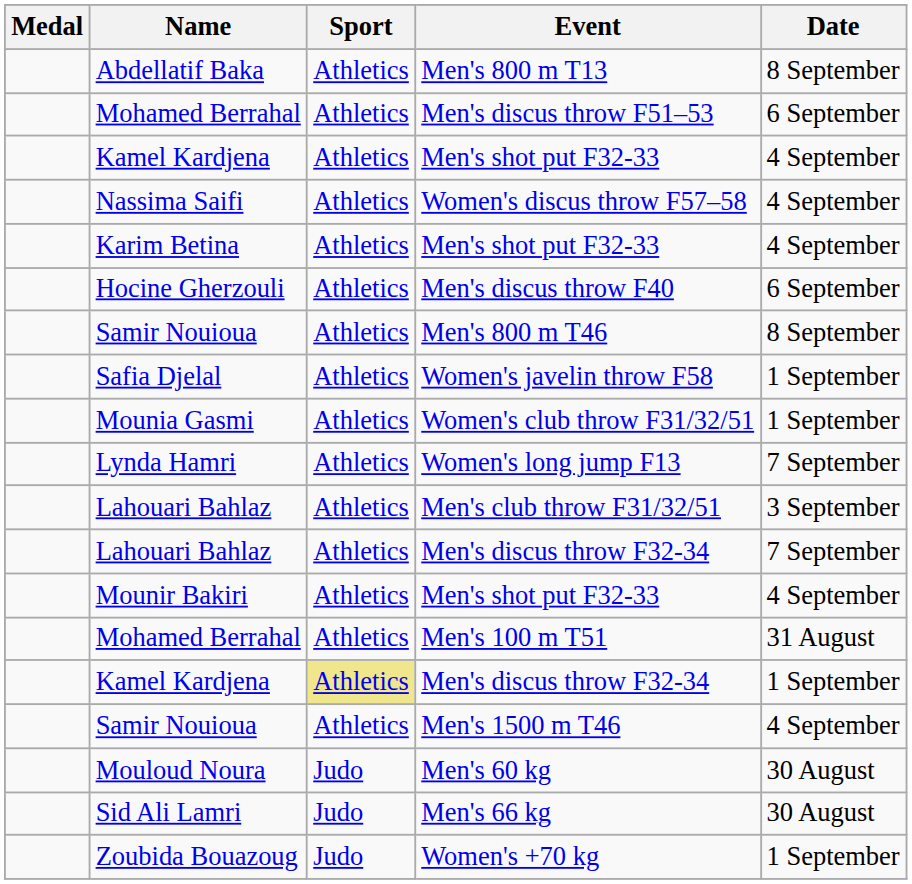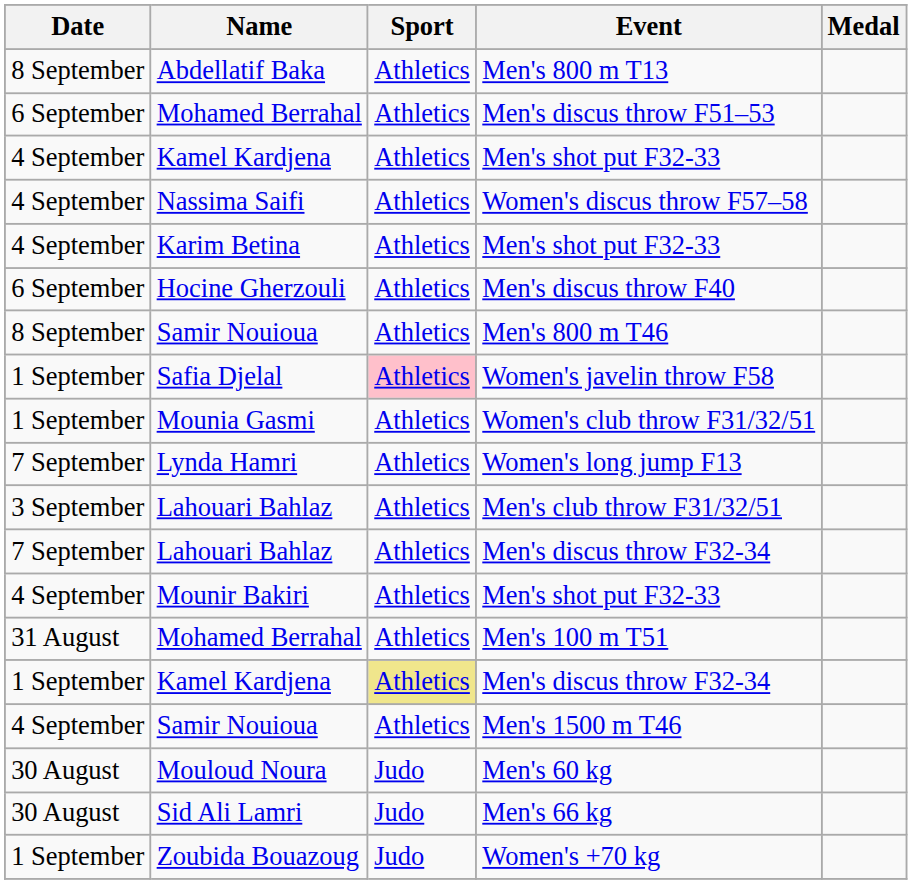columns swapped: Medal <-> Date
Women's javelin throw F58 | Sport: no background -> pink background
